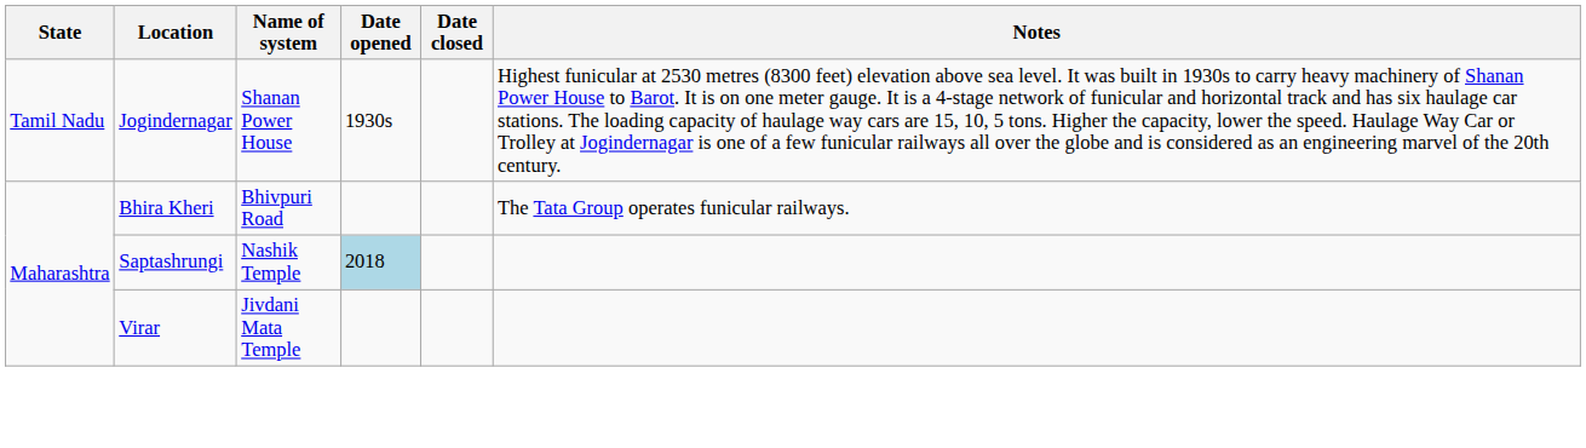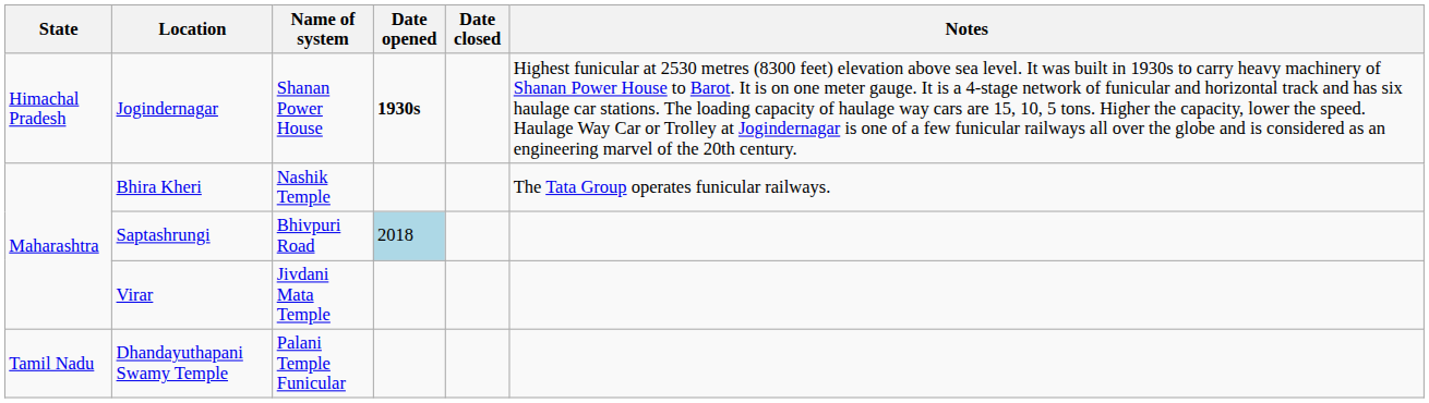Jogindernagar | State: Tamil Nadu -> Himachal Pradesh
Jogindernagar | Date opened: normal -> bold
Bhira Kheri | Name of system: Bhivpuri Road -> Nashik Temple
Saptashrungi | Name of system: Nashik Temple -> Bhivpuri Road
+ row: Tamil Nadu | Dhandayuthapani Swamy Temple | Palani Temple Funicular
